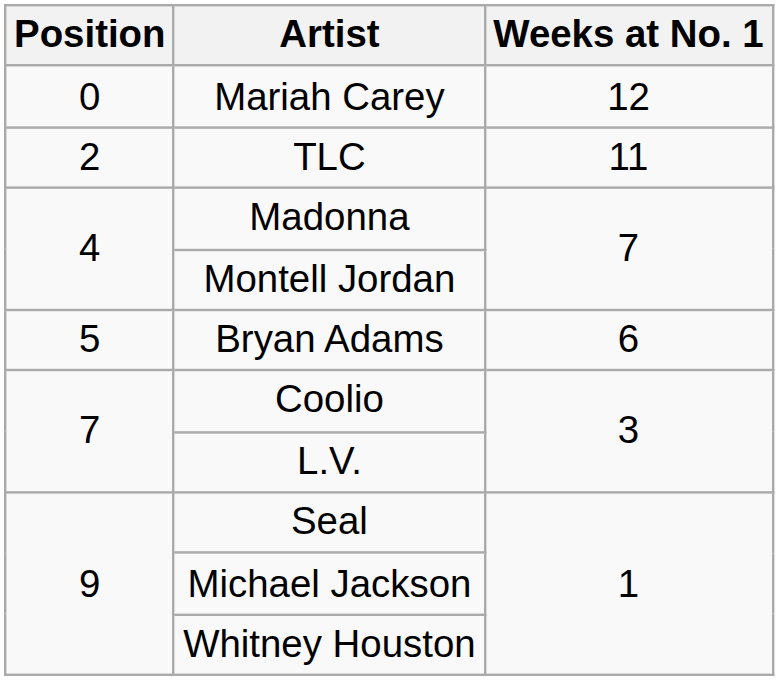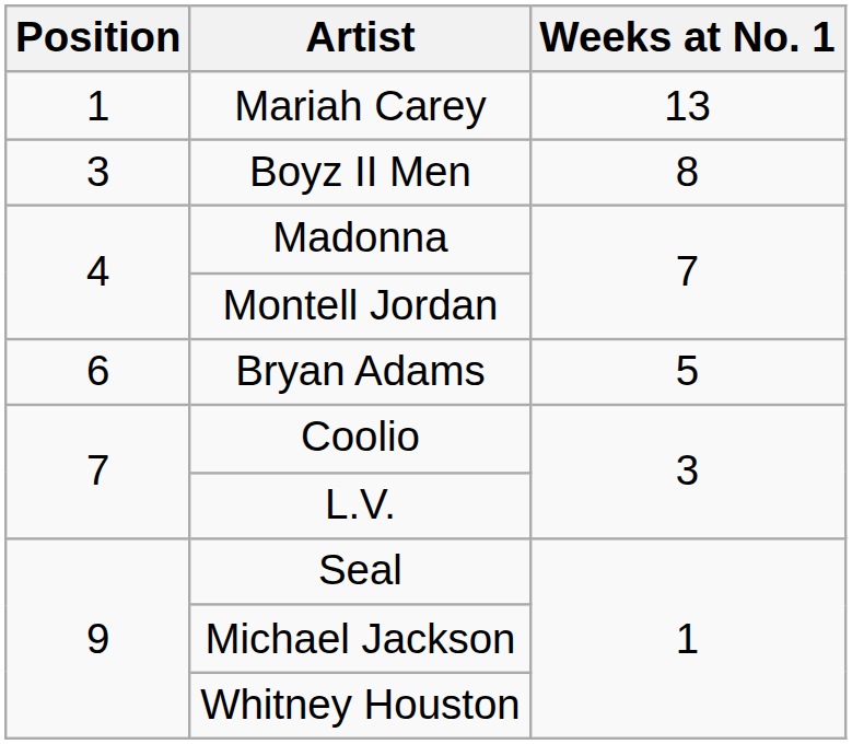Mariah Carey | Position: 0 -> 1
Mariah Carey | Weeks at No. 1: 12 -> 13
- row: 2 | TLC | 11
+ row: 3 | Boyz II Men | 8
Bryan Adams | Position: 5 -> 6
Bryan Adams | Weeks at No. 1: 6 -> 5
